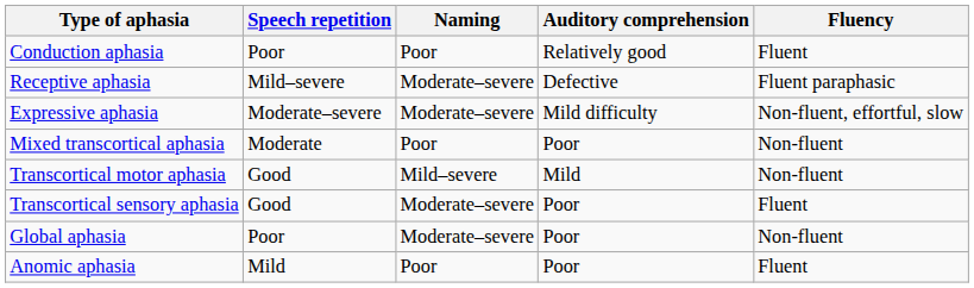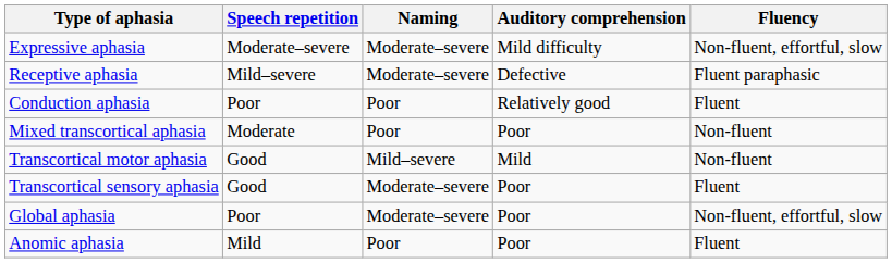rows swapped: Expressive aphasia <-> Conduction aphasia
Global aphasia | Fluency: Non-fluent -> Non-fluent, effortful, slow
